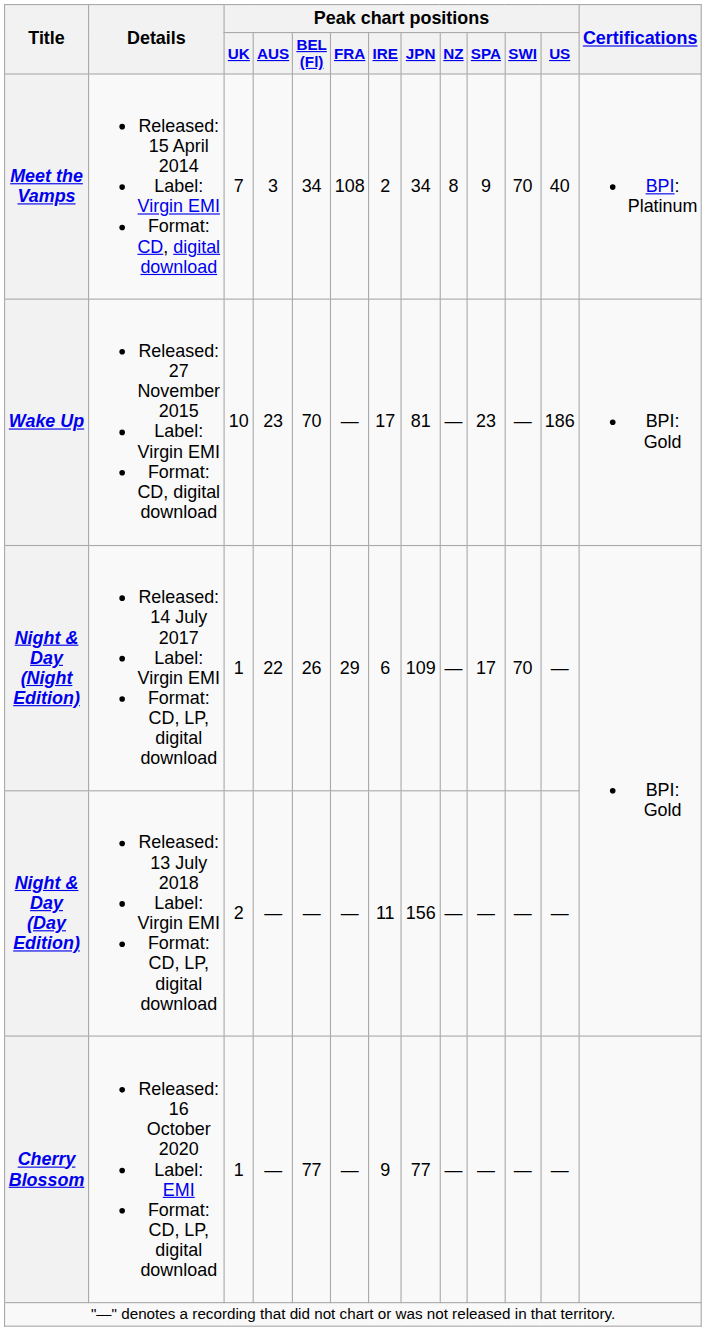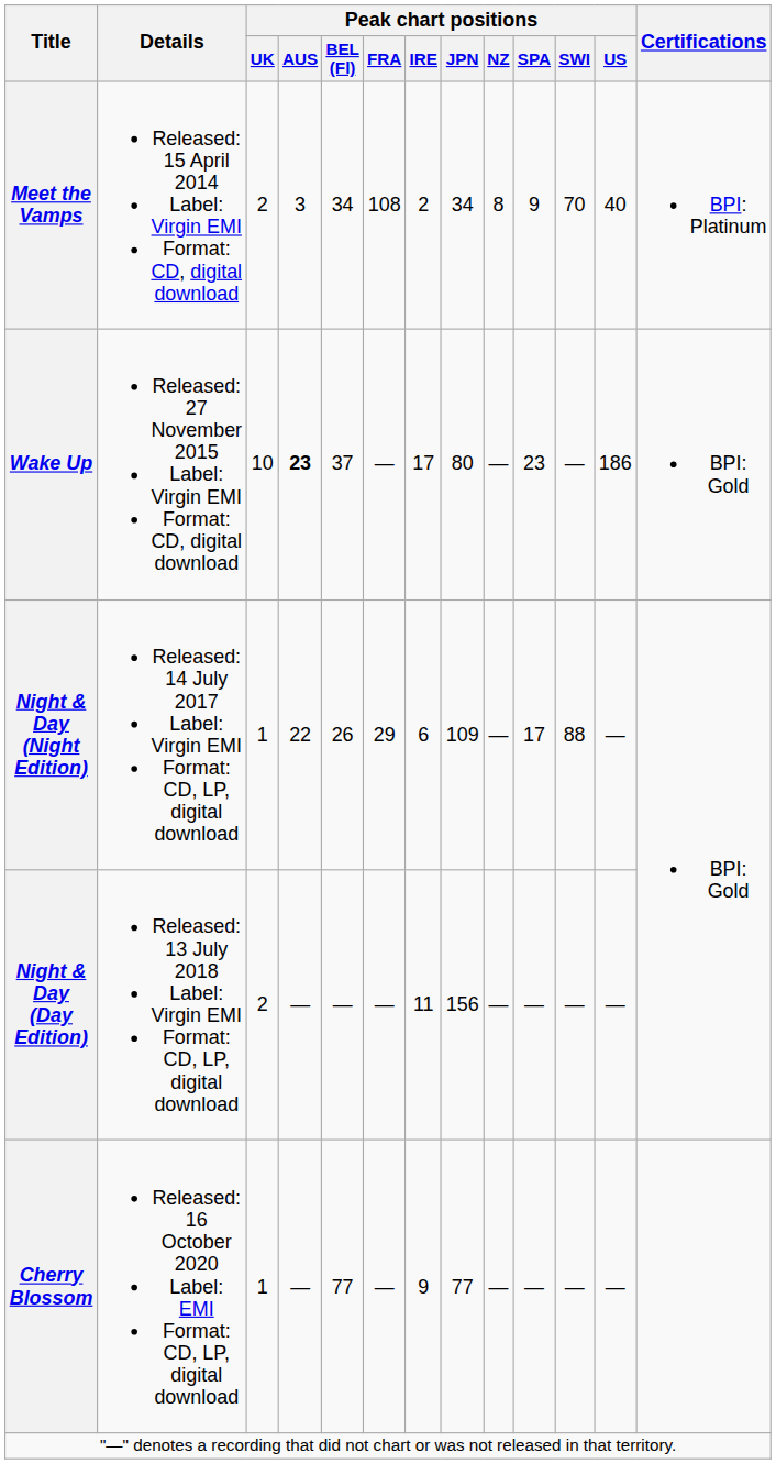Meet the Vamps | Peak chart positions / UK: 7 -> 2
Wake Up | Peak chart positions / AUS: normal -> bold
Wake Up | Peak chart positions / BEL (Fl): 70 -> 37
Wake Up | Peak chart positions / JPN: 81 -> 80
Night & Day (Night Edition) | Peak chart positions / SWI: 70 -> 88
